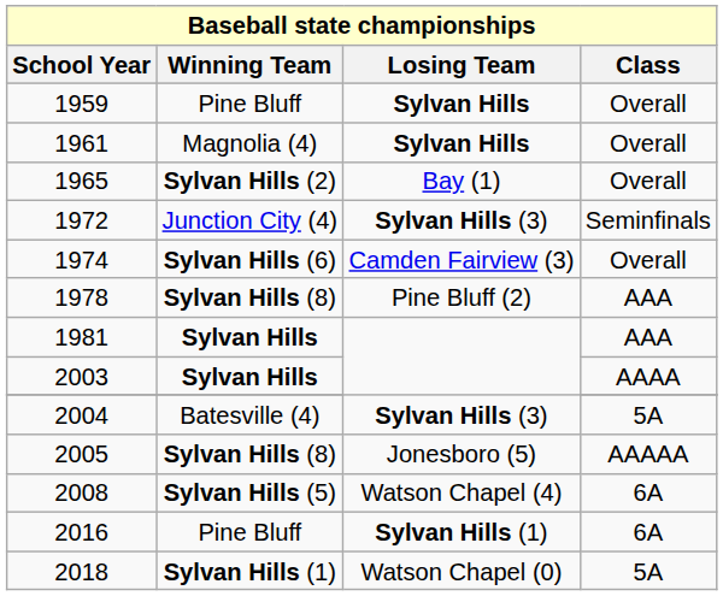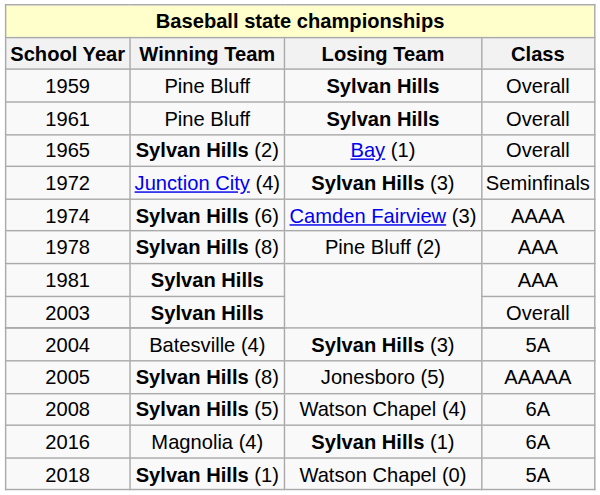1961 | Winning Team: Magnolia (4) -> Pine Bluff
1974 | Class: Overall -> AAAA
2003 | Class: AAAA -> Overall
2016 | Winning Team: Pine Bluff -> Magnolia (4)
